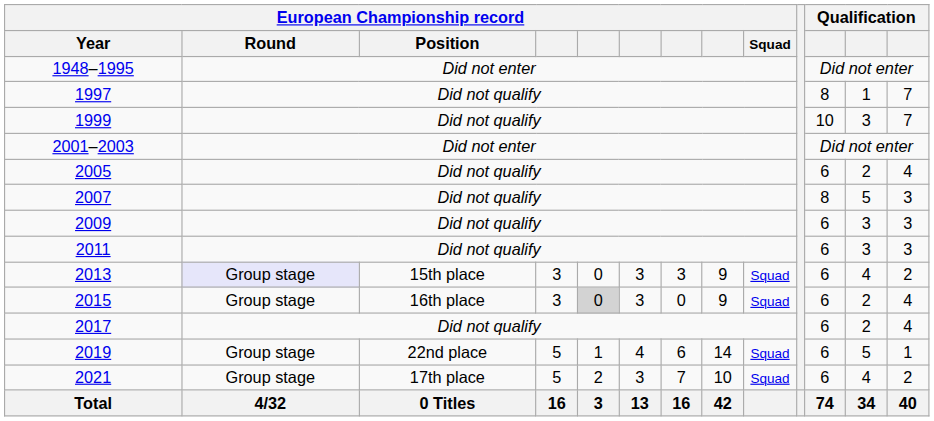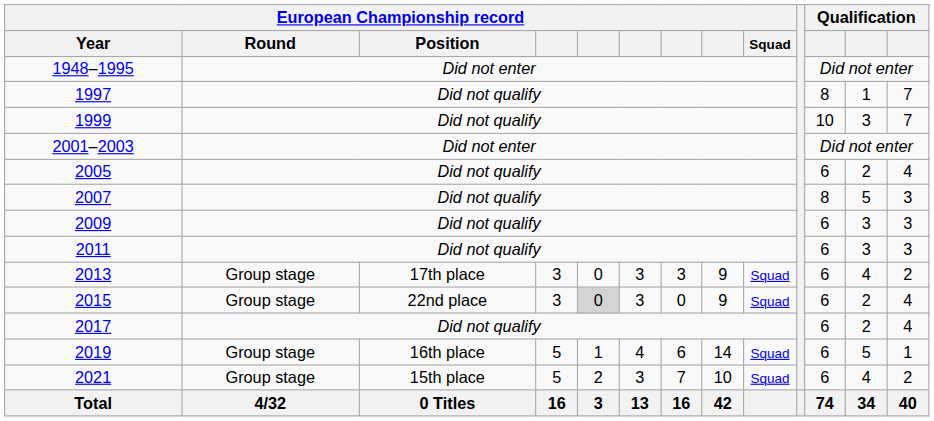2013 | European Championship record / Round: lavender background -> no background
2013 | European Championship record / Position: 15th place -> 17th place
2015 | European Championship record / Position: 16th place -> 22nd place
2019 | European Championship record / Position: 22nd place -> 16th place
2021 | European Championship record / Position: 17th place -> 15th place
